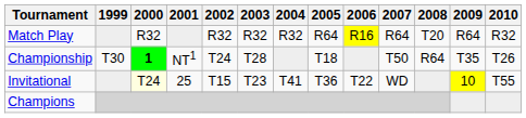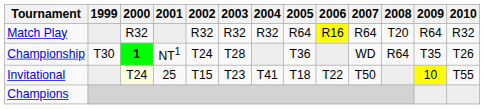Championship | 2005: T18 -> T36
Championship | 2007: T50 -> WD
Invitational | 2005: T36 -> T18
Invitational | 2007: WD -> T50
